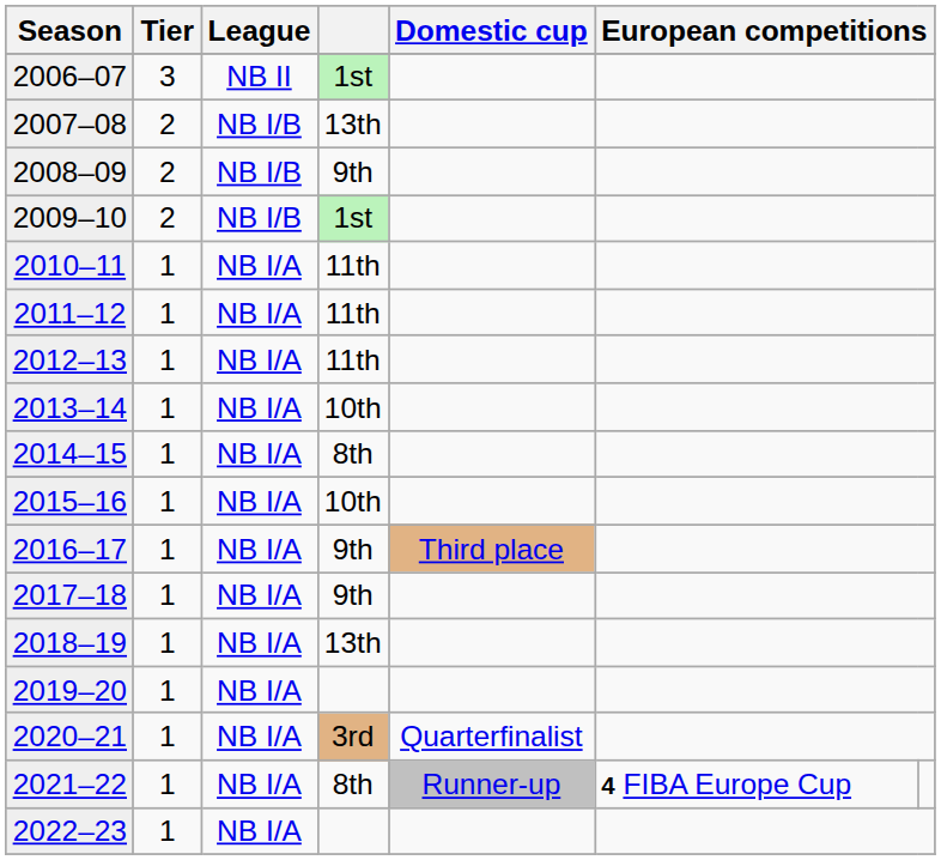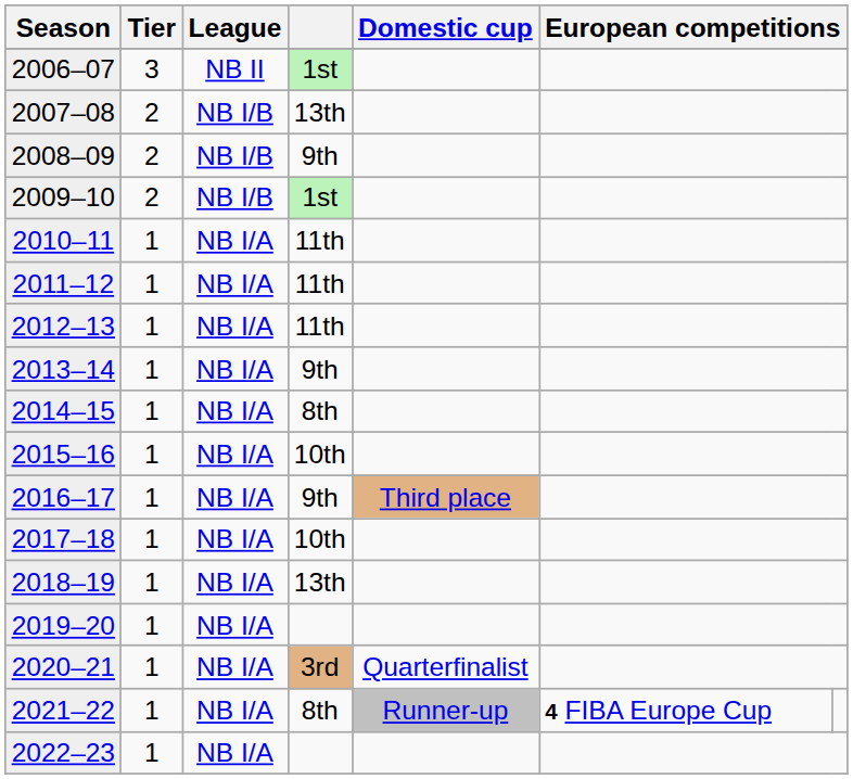2013–14 | column 4: 10th -> 9th
2017–18 | column 4: 9th -> 10th
